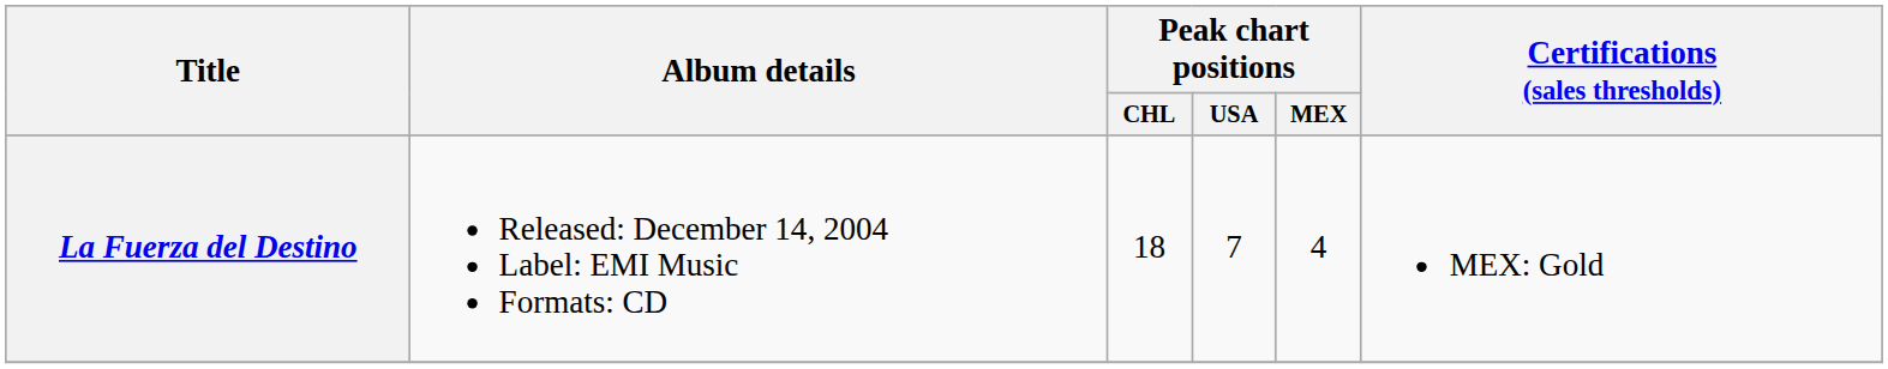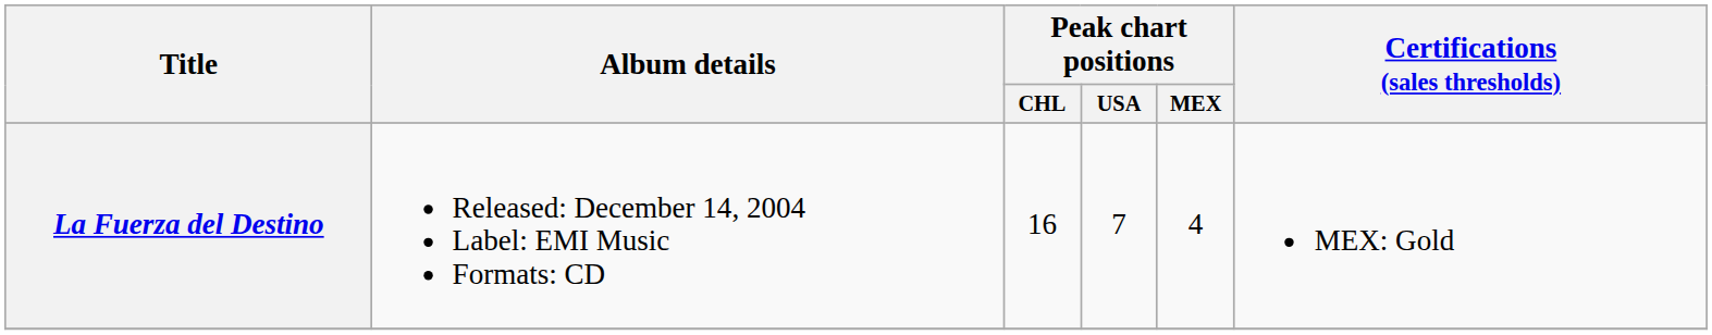La Fuerza del Destino | Peak chart positions / CHL: 18 -> 16
